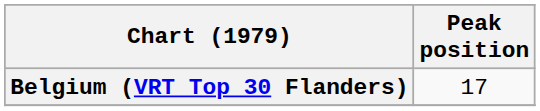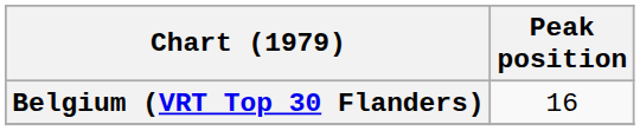Belgium (VRT Top 30 Flanders) | Peak position: 17 -> 16
